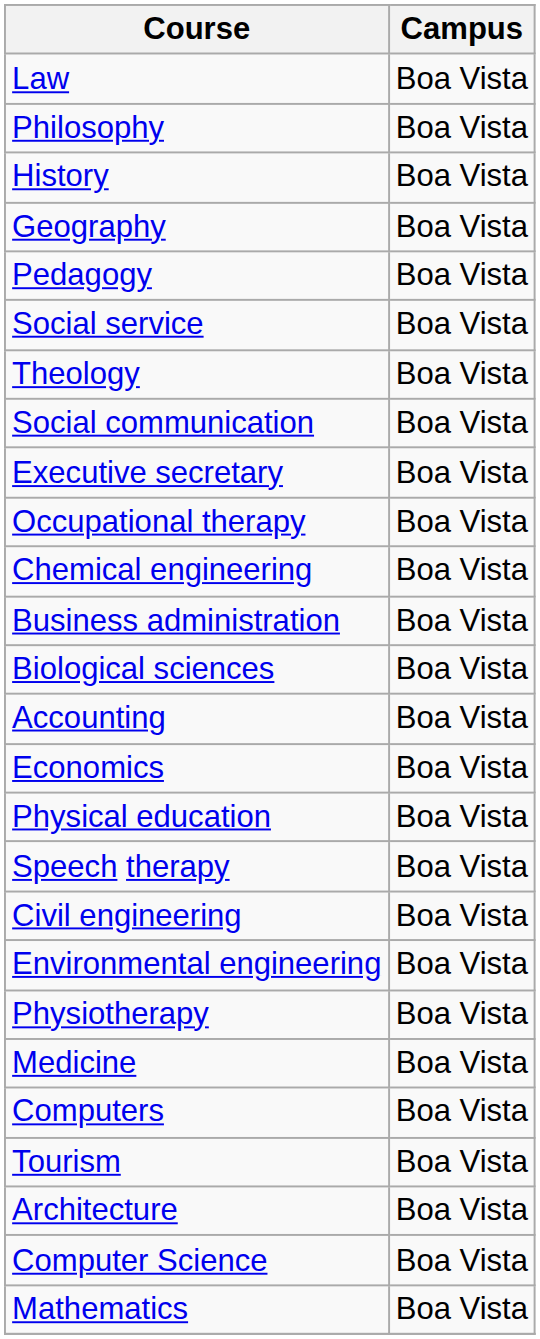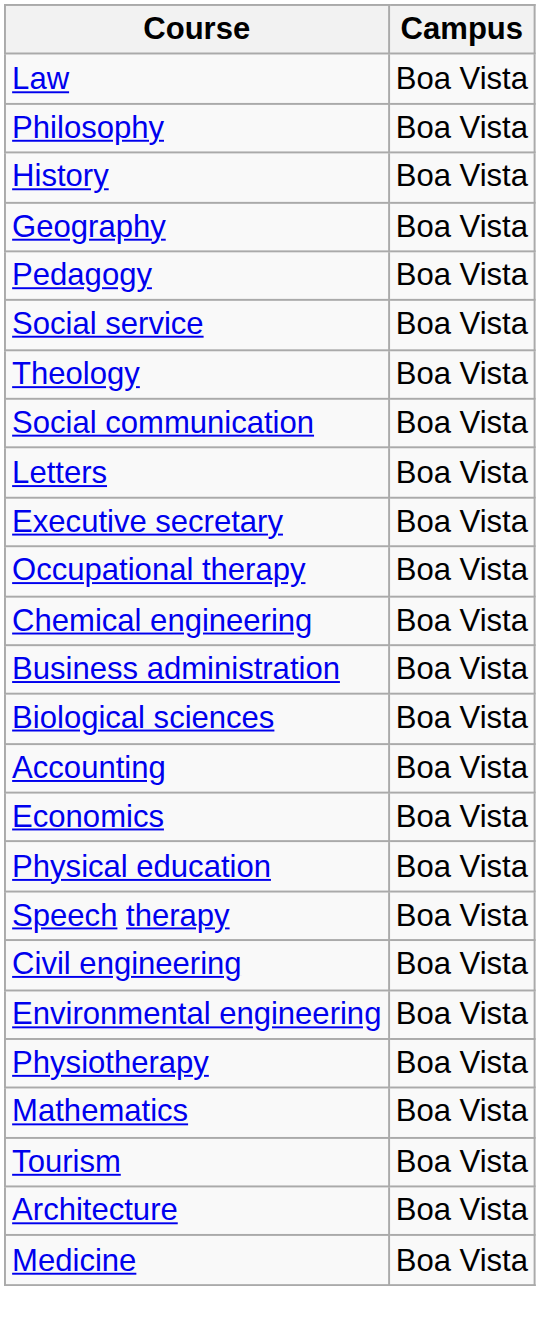+ row: Letters | Boa Vista
rows swapped: Mathematics <-> Medicine
- row: Computers | Boa Vista
- row: Computer Science | Boa Vista
